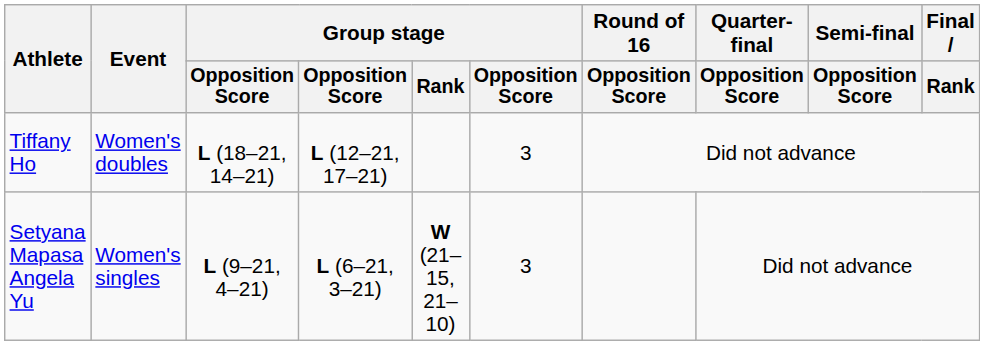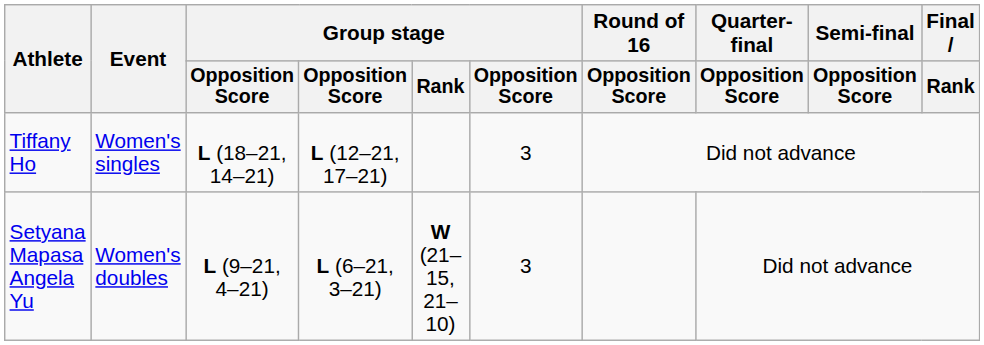Tiffany Ho | Event: Women's doubles -> Women's singles
Setyana Mapasa Angela Yu | Event: Women's singles -> Women's doubles
